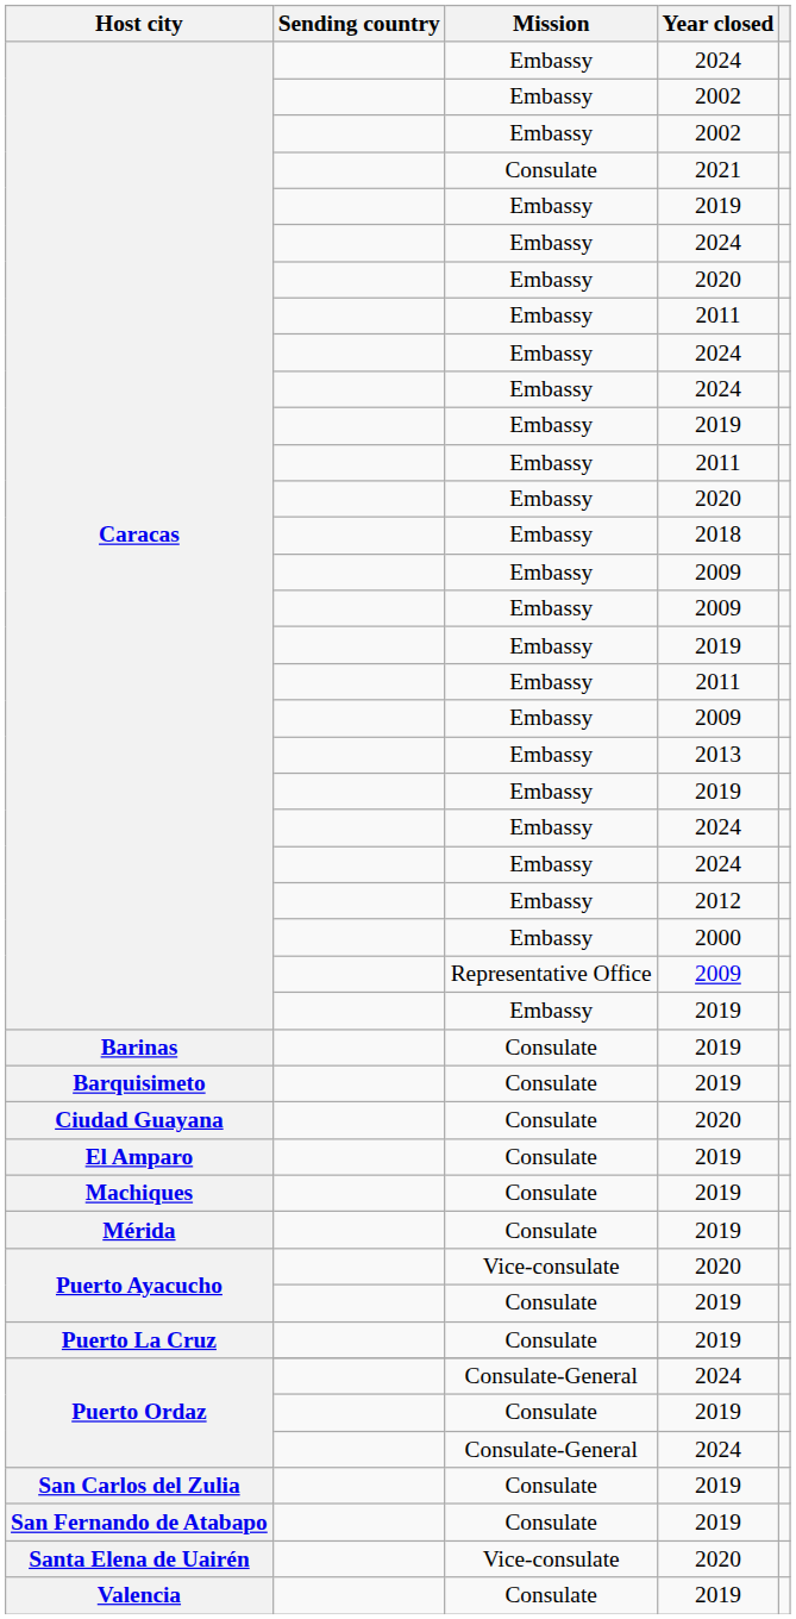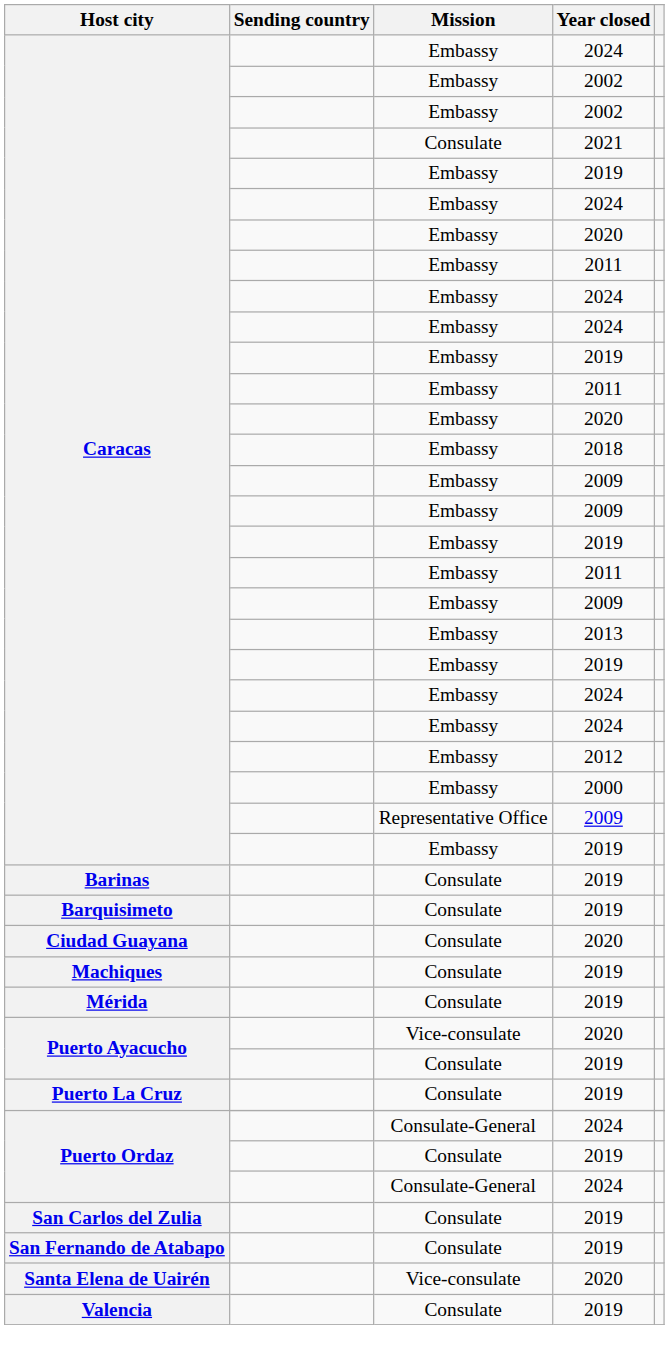- row: El Amparo | Consulate | 2019
